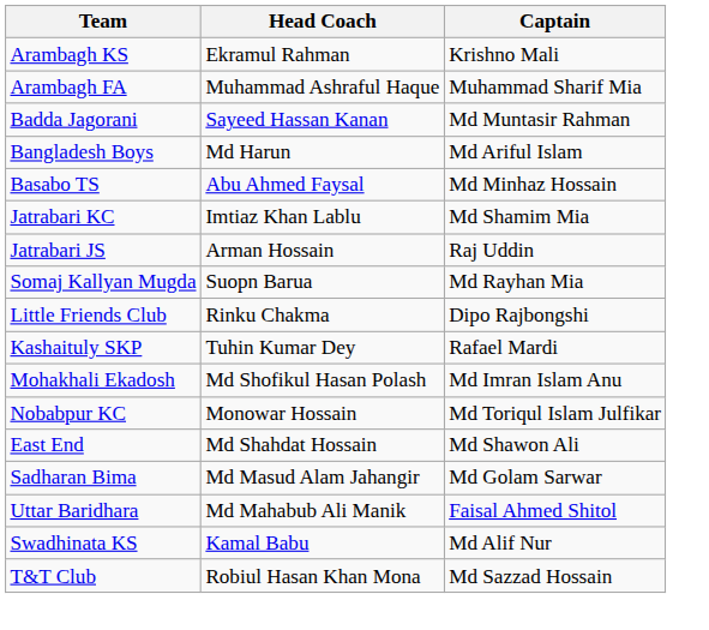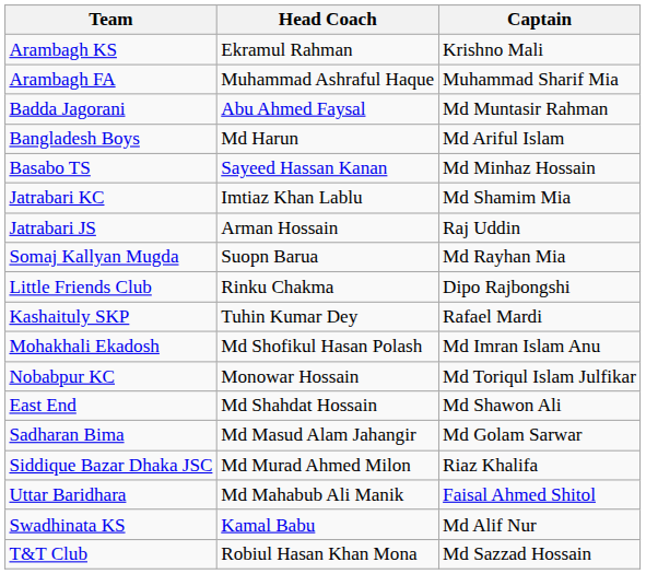Badda Jagorani | Head Coach: Sayeed Hassan Kanan -> Abu Ahmed Faysal
Basabo TS | Head Coach: Abu Ahmed Faysal -> Sayeed Hassan Kanan
+ row: Siddique Bazar Dhaka JSC | Md Murad Ahmed Milon | Riaz Khalifa
